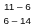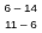rows swapped: 11 – 6 <-> 6 – 14
